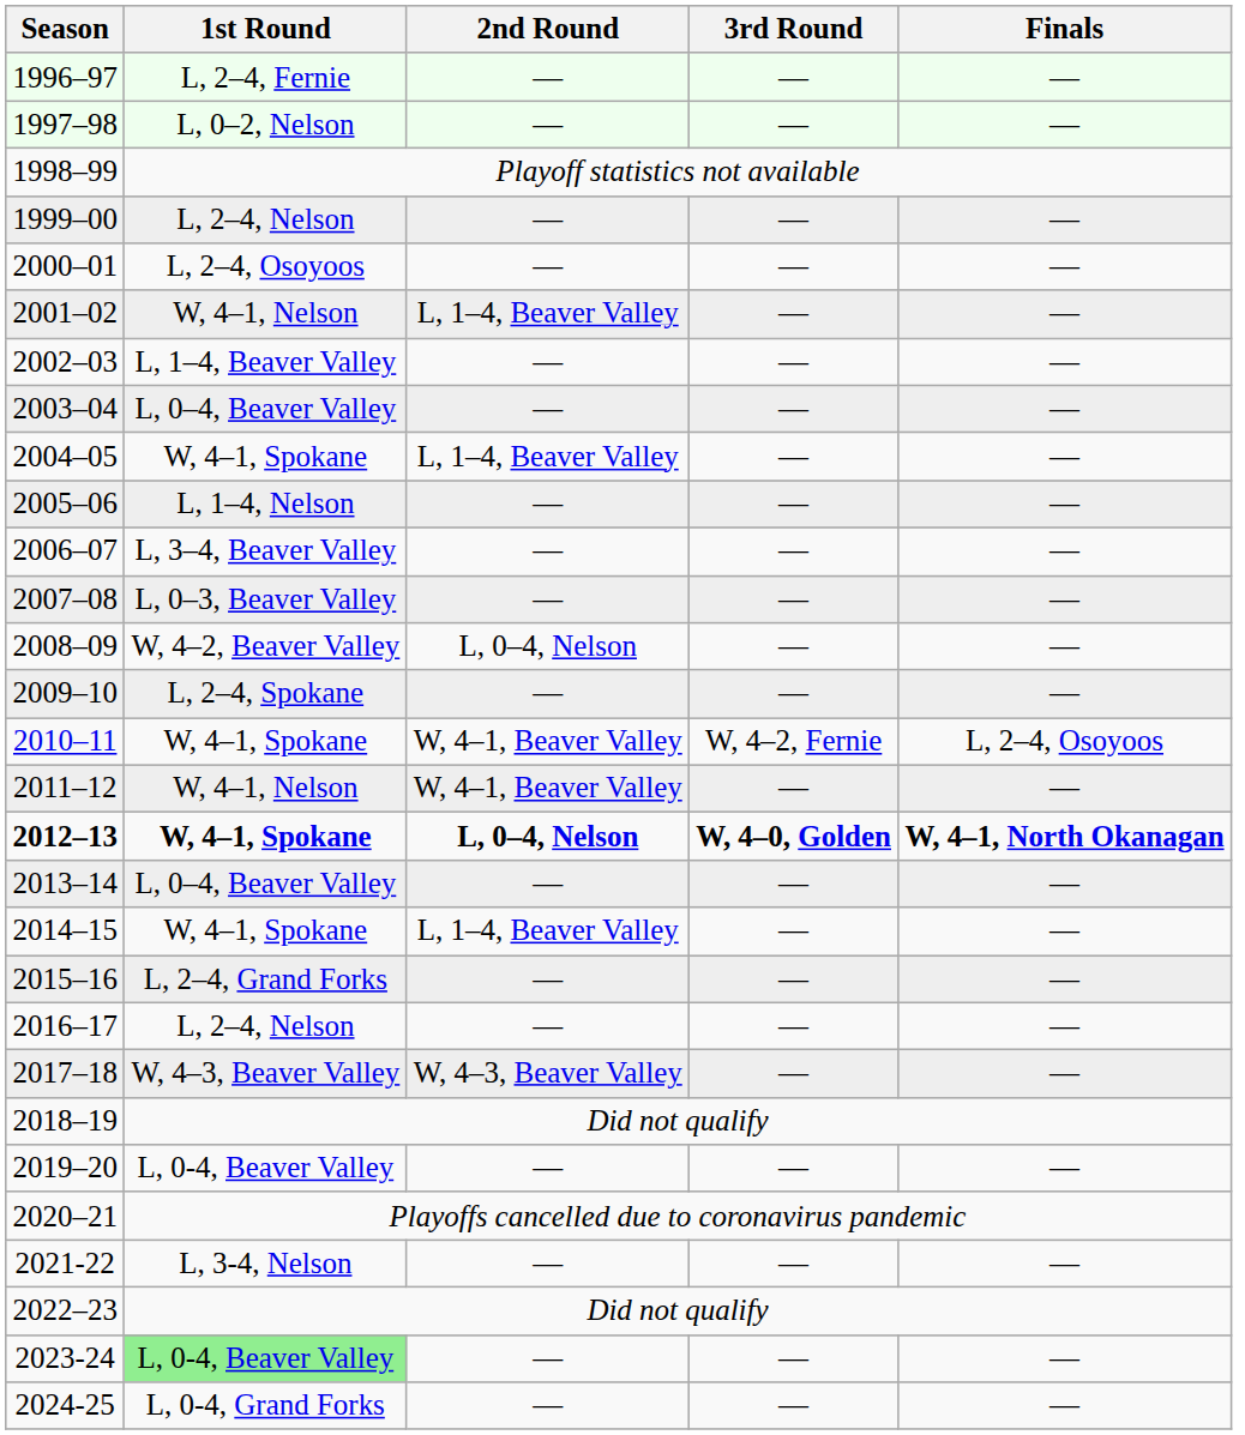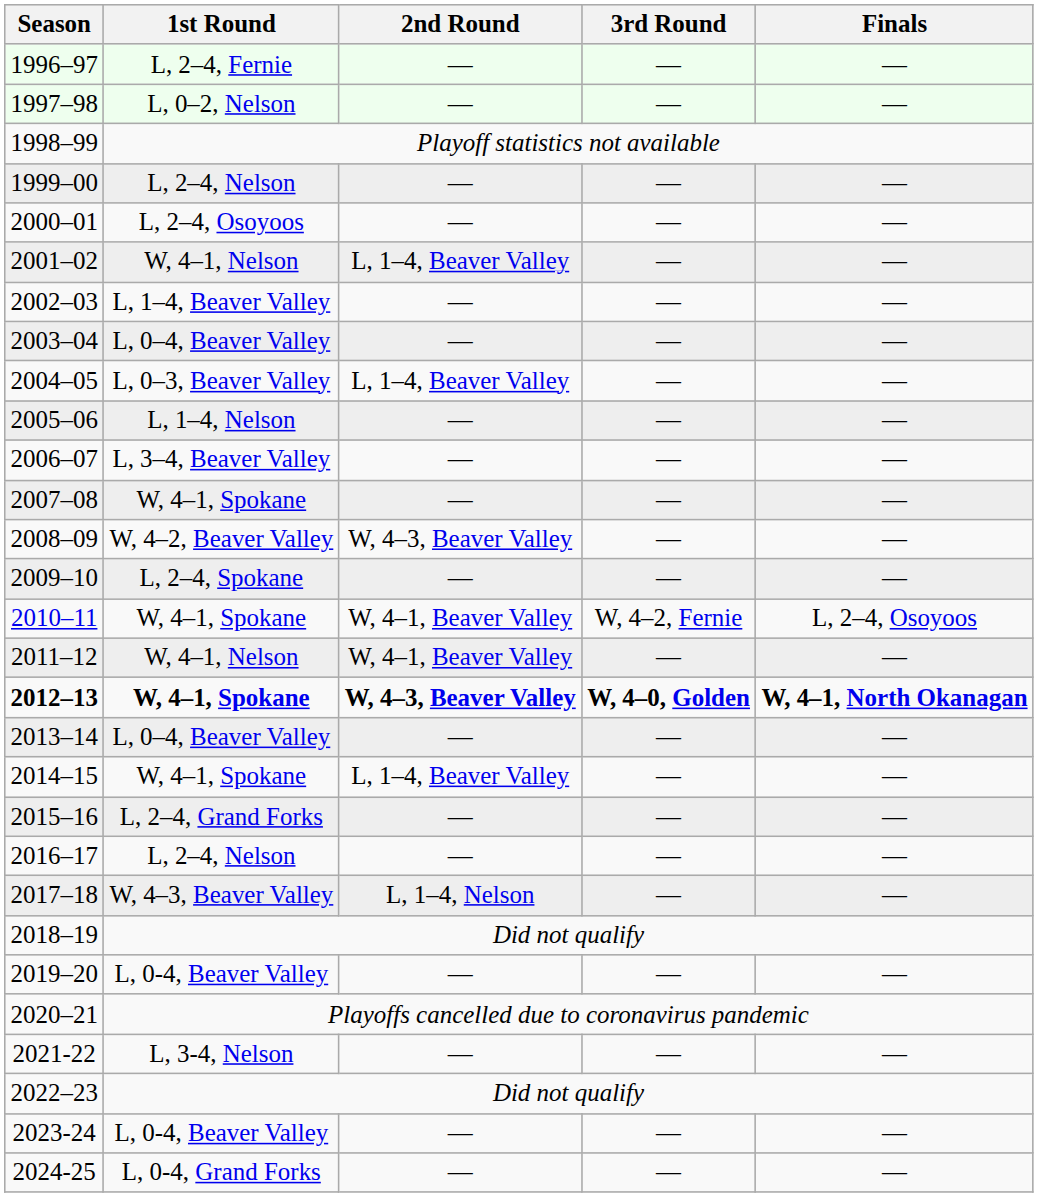2004–05 | 1st Round: W, 4–1, Spokane -> L, 0–3, Beaver Valley
2007–08 | 1st Round: L, 0–3, Beaver Valley -> W, 4–1, Spokane
2008–09 | 2nd Round: L, 0–4, Nelson -> W, 4–3, Beaver Valley
2012–13 | 2nd Round: L, 0–4, Nelson -> W, 4–3, Beaver Valley
2017–18 | 2nd Round: W, 4–3, Beaver Valley -> L, 1–4, Nelson
2023-24 | 1st Round: lightgreen background -> no background
